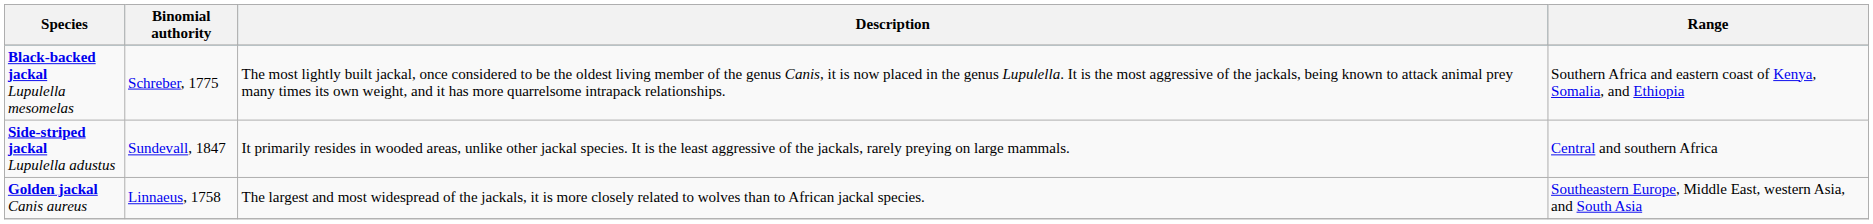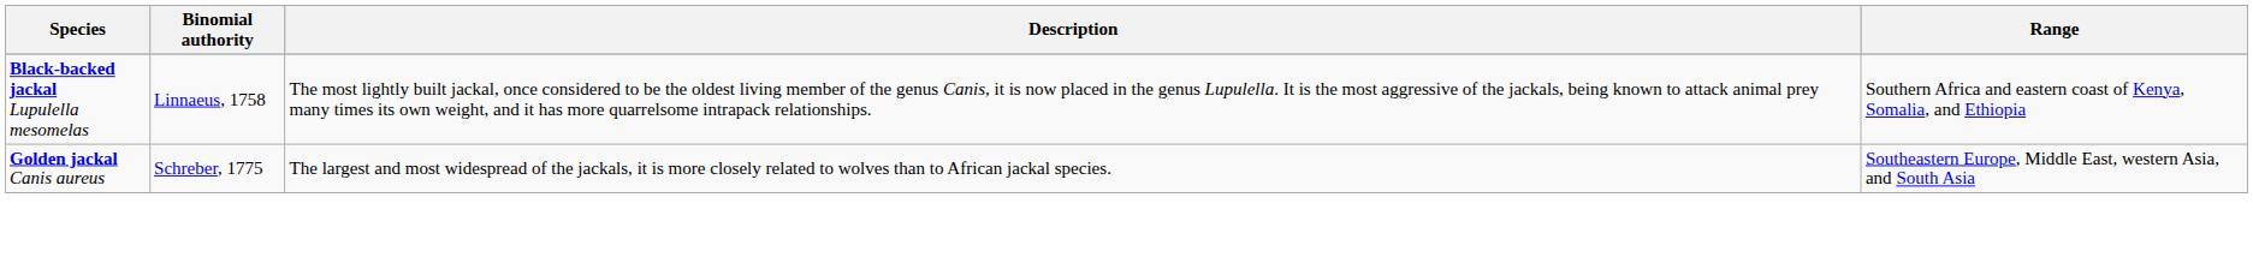Black-backed jackal Lupulella mesomelas | Binomial authority: Schreber, 1775 -> Linnaeus, 1758
- row: Side-striped jackal Lupulella adustus | Sundevall, 1847 | It primarily resides in wooded areas, unlike other jackal species. It is the least aggressive of the jackals, rarely preying on large mammals. | Central and southern Africa
Golden jackal Canis aureus | Binomial authority: Linnaeus, 1758 -> Schreber, 1775
